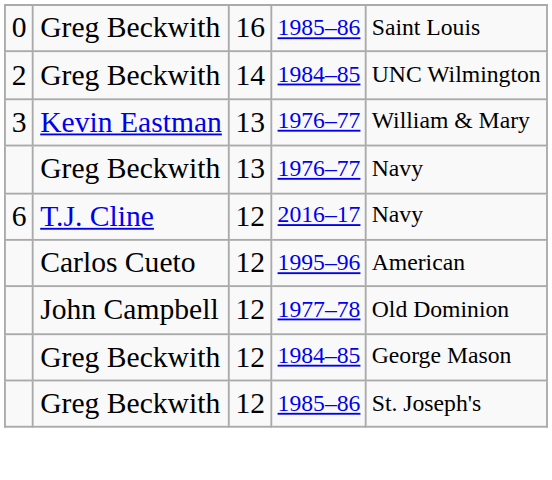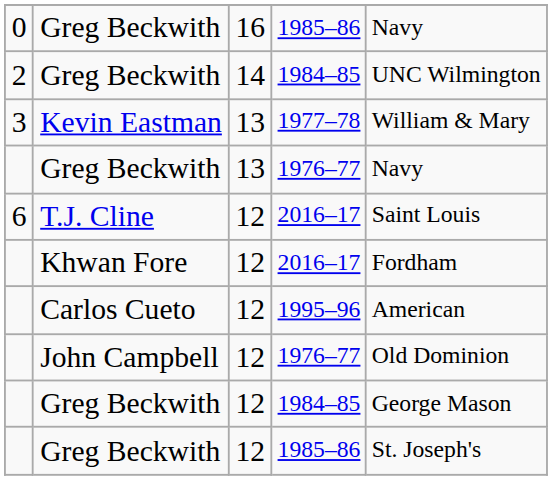Greg Beckwith / 16 | column 5: Saint Louis -> Navy
Kevin Eastman | column 4: 1976–77 -> 1977–78
T.J. Cline | column 5: Navy -> Saint Louis
+ row: Khwan Fore | 12 | 2016–17 | Fordham
John Campbell | column 4: 1977–78 -> 1976–77
